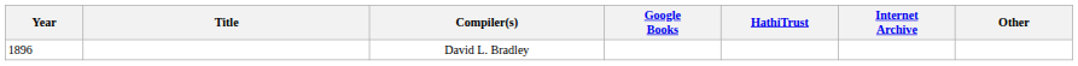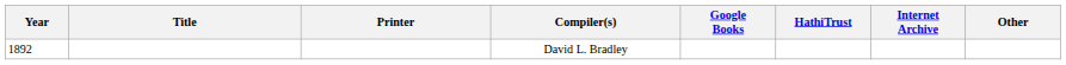+ column: Printer
David L. Bradley | Year: 1896 -> 1892
